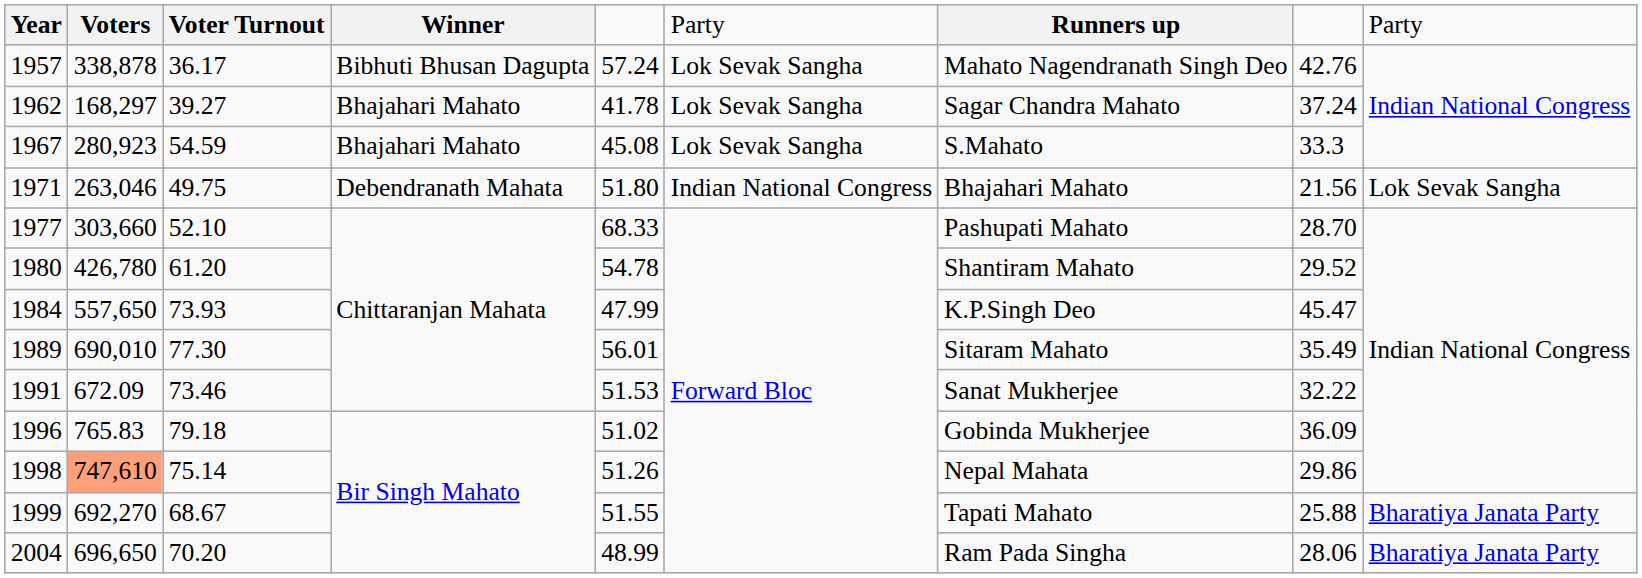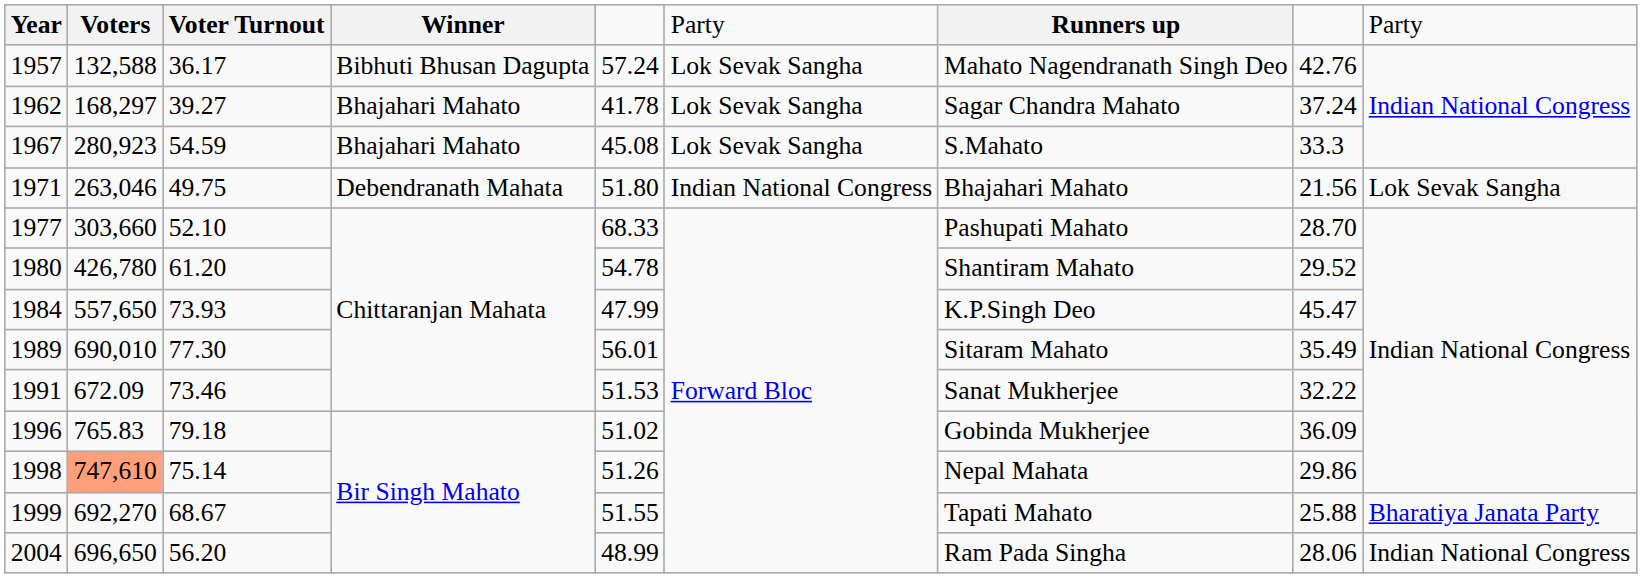1957 | column 2: 338,878 -> 132,588
2004 | column 3: 70.20 -> 56.20
2004 | column 9: Bharatiya Janata Party -> Indian National Congress
